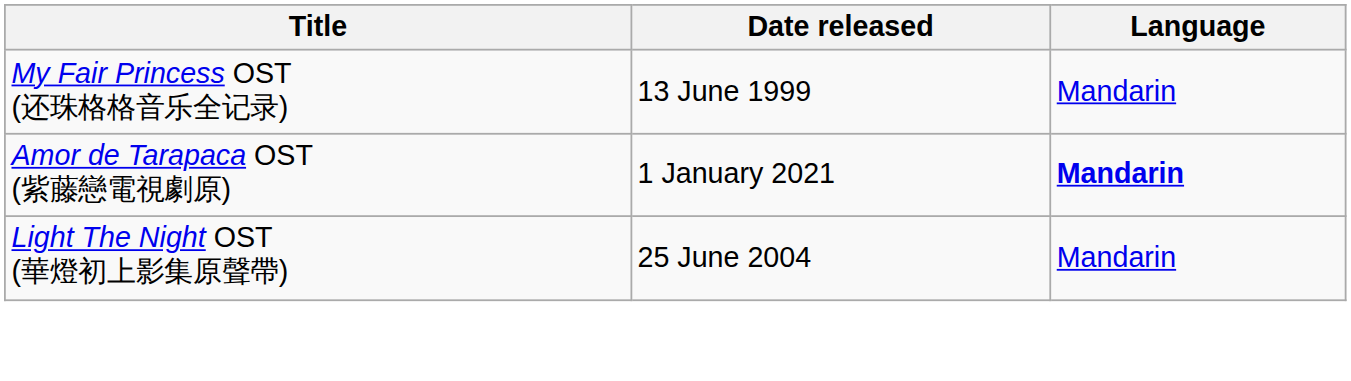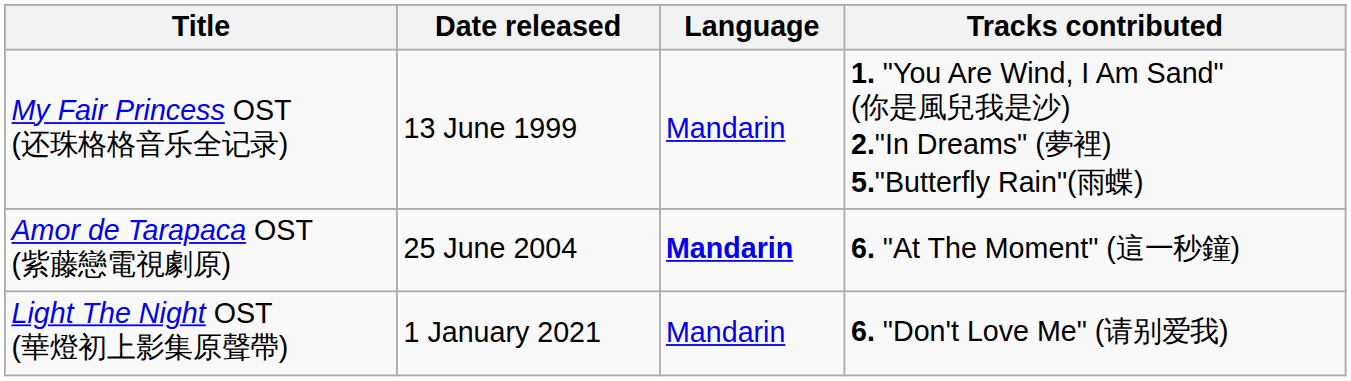+ column: Tracks contributed | 1. "You Are Wind, I Am Sand" (你是風兒我是沙) 2."In Dreams" (夢裡) 5."Butterfly Rain"(雨蝶) | 6. "At The Moment" (這一秒鐘) | 6. "Don't Love Me" (请别爱我)
Amor de Tarapaca OST (紫藤戀電視劇原) | Date released: 1 January 2021 -> 25 June 2004
Light The Night OST (華燈初上影集原聲帶) | Date released: 25 June 2004 -> 1 January 2021
